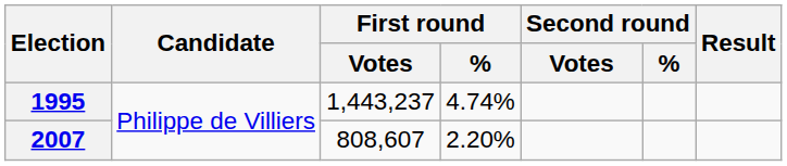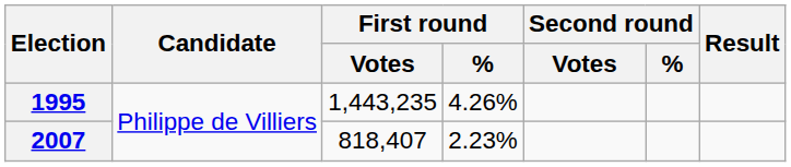1995 | First round / Votes: 1,443,237 -> 1,443,235
1995 | First round / %: 4.74% -> 4.26%
2007 | First round / Votes: 808,607 -> 818,407
2007 | First round / %: 2.20% -> 2.23%
